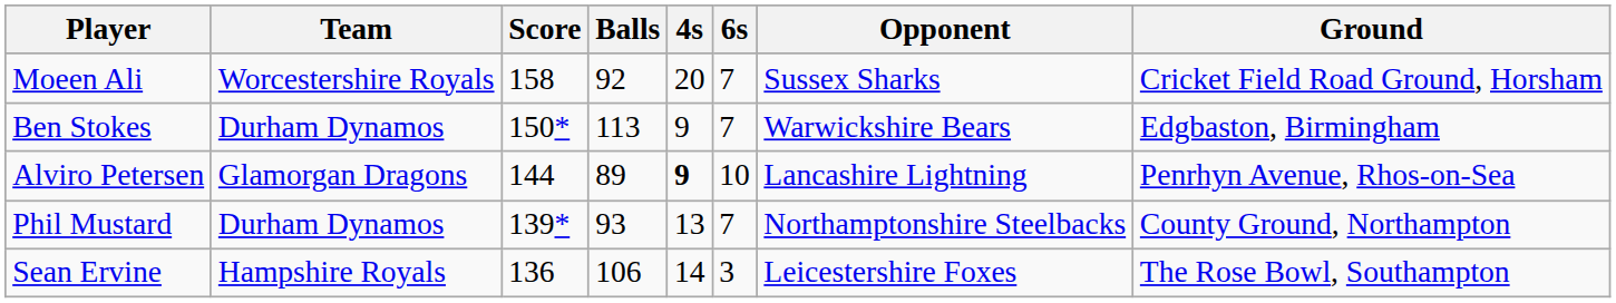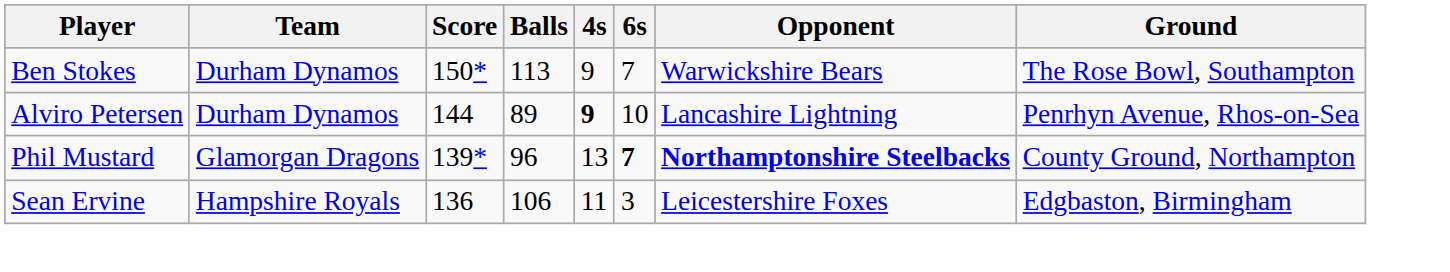- row: Moeen Ali | Worcestershire Royals | 158 | 92 | 20 | 7 | Sussex Sharks | Cricket Field Road Ground, Horsham
Ben Stokes | Ground: Edgbaston, Birmingham -> The Rose Bowl, Southampton
Alviro Petersen | Team: Glamorgan Dragons -> Durham Dynamos
Phil Mustard | Team: Durham Dynamos -> Glamorgan Dragons
Phil Mustard | Balls: 93 -> 96
Phil Mustard | 6s: normal -> bold
Phil Mustard | Opponent: normal -> bold
Sean Ervine | 4s: 14 -> 11
Sean Ervine | Ground: The Rose Bowl, Southampton -> Edgbaston, Birmingham
